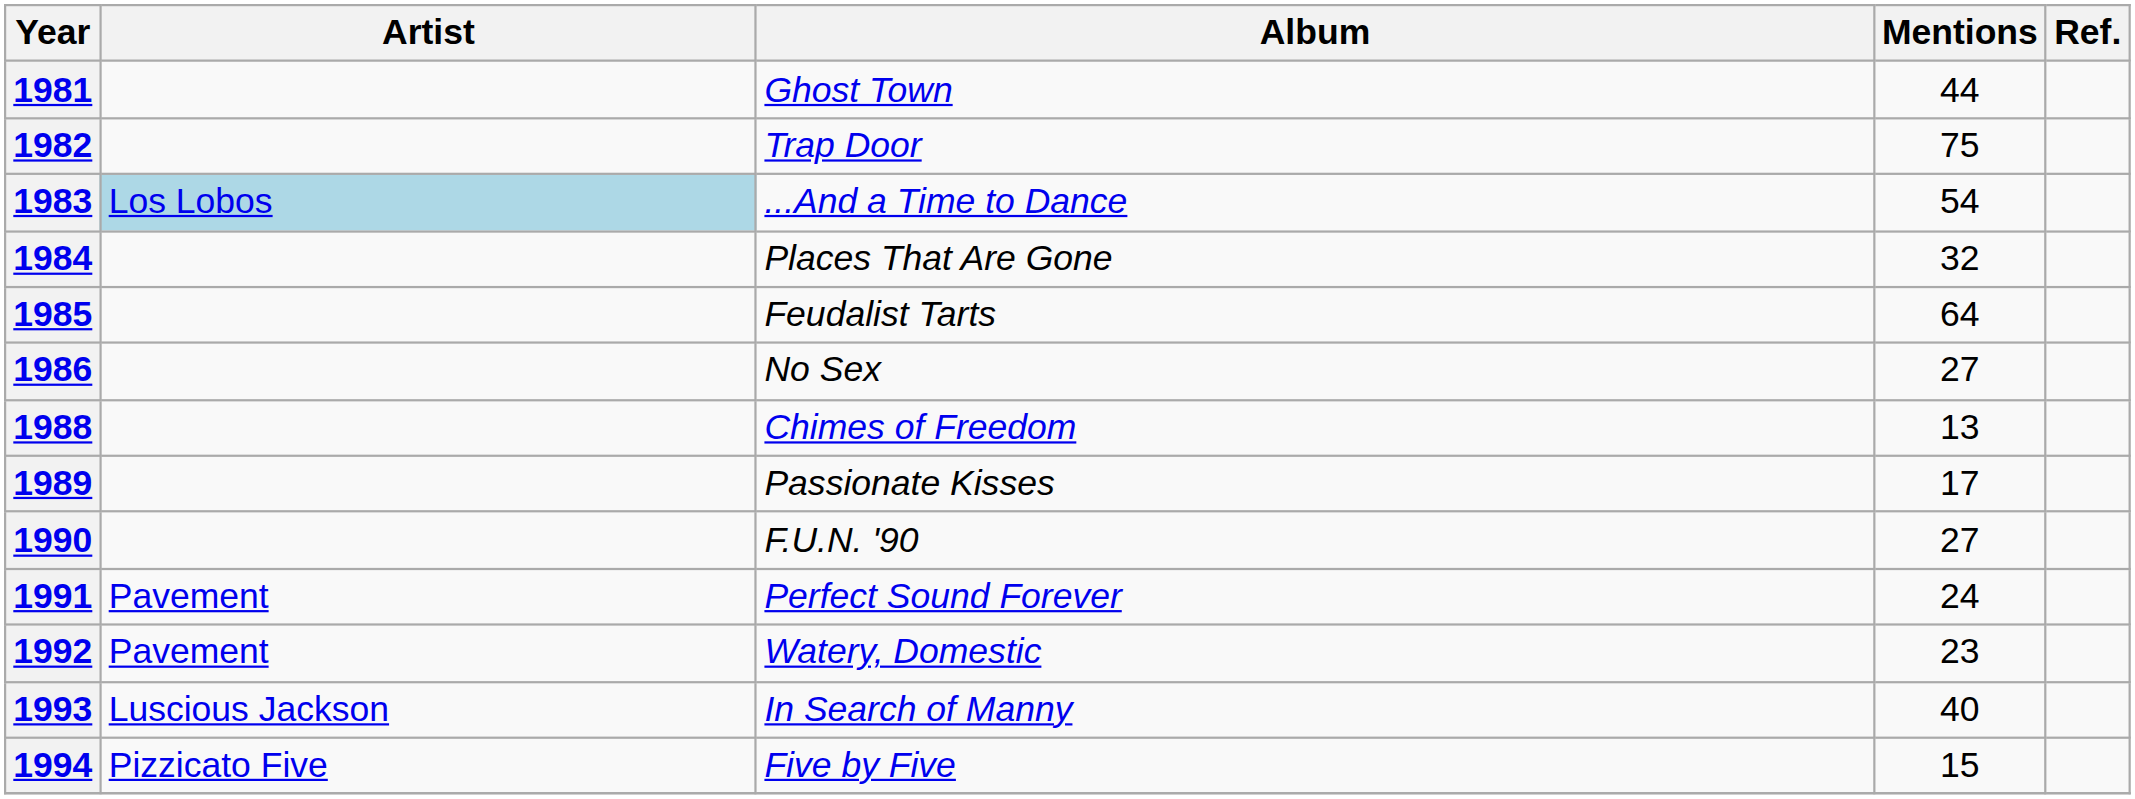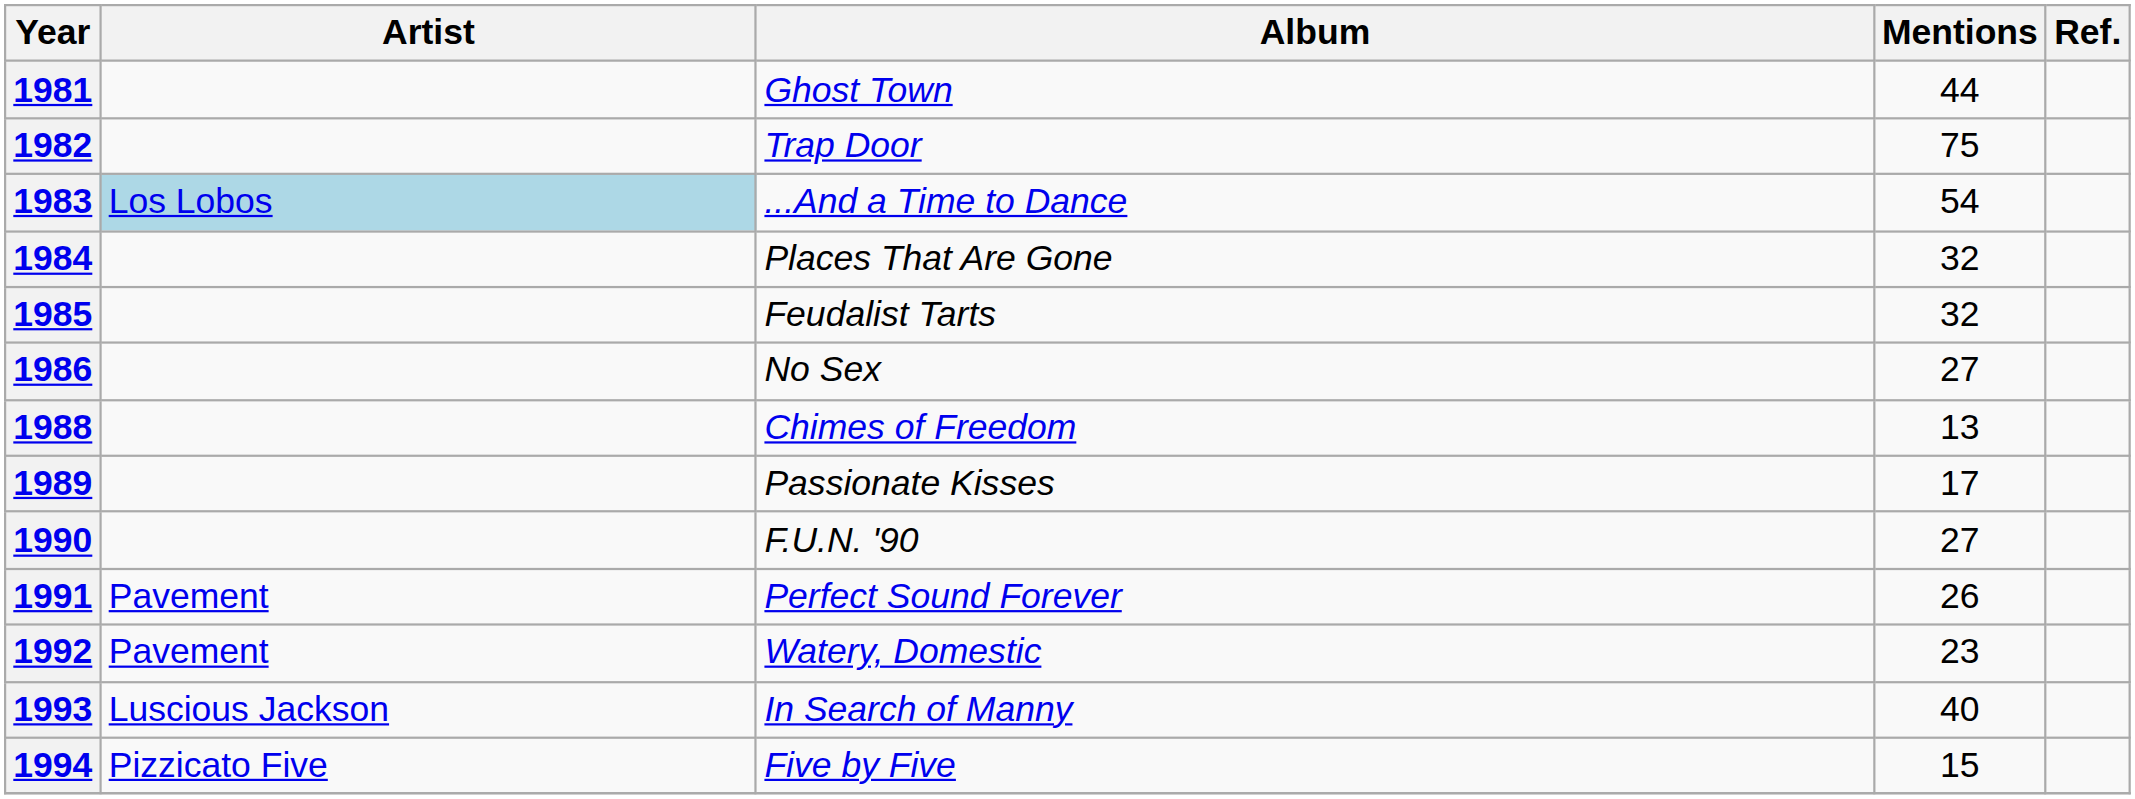1985 | Mentions: 64 -> 32
1991 | Mentions: 24 -> 26
